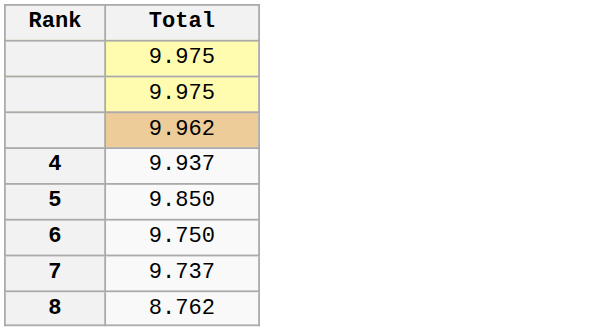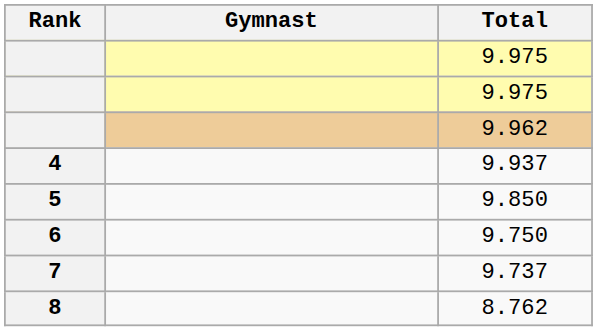+ column: Gymnast
